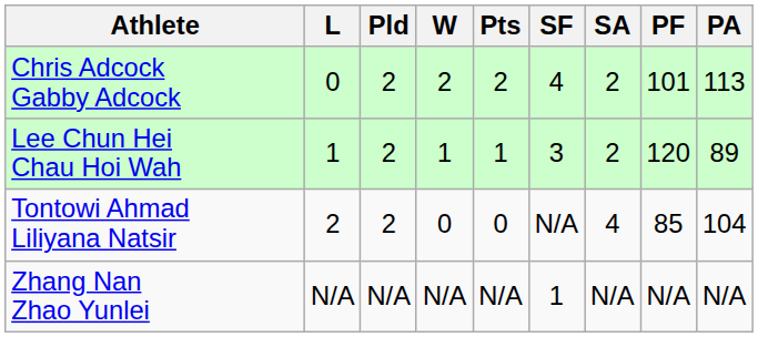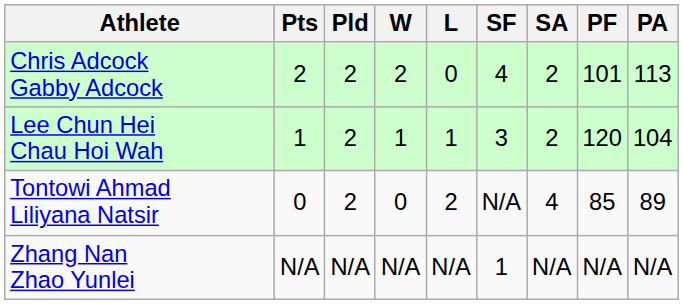columns swapped: Pts <-> L
Lee Chun Hei Chau Hoi Wah | PA: 89 -> 104
Tontowi Ahmad Liliyana Natsir | PA: 104 -> 89
